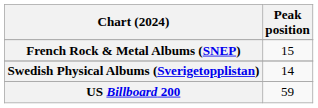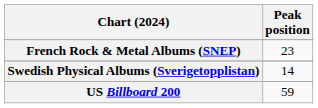French Rock & Metal Albums (SNEP) | Peak position: 15 -> 23
